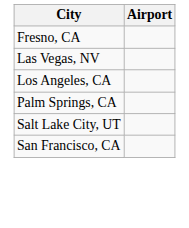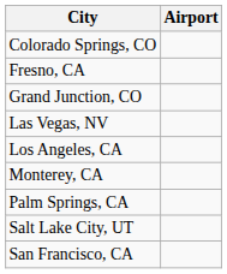+ row: Colorado Springs, CO
+ row: Grand Junction, CO
+ row: Monterey, CA
